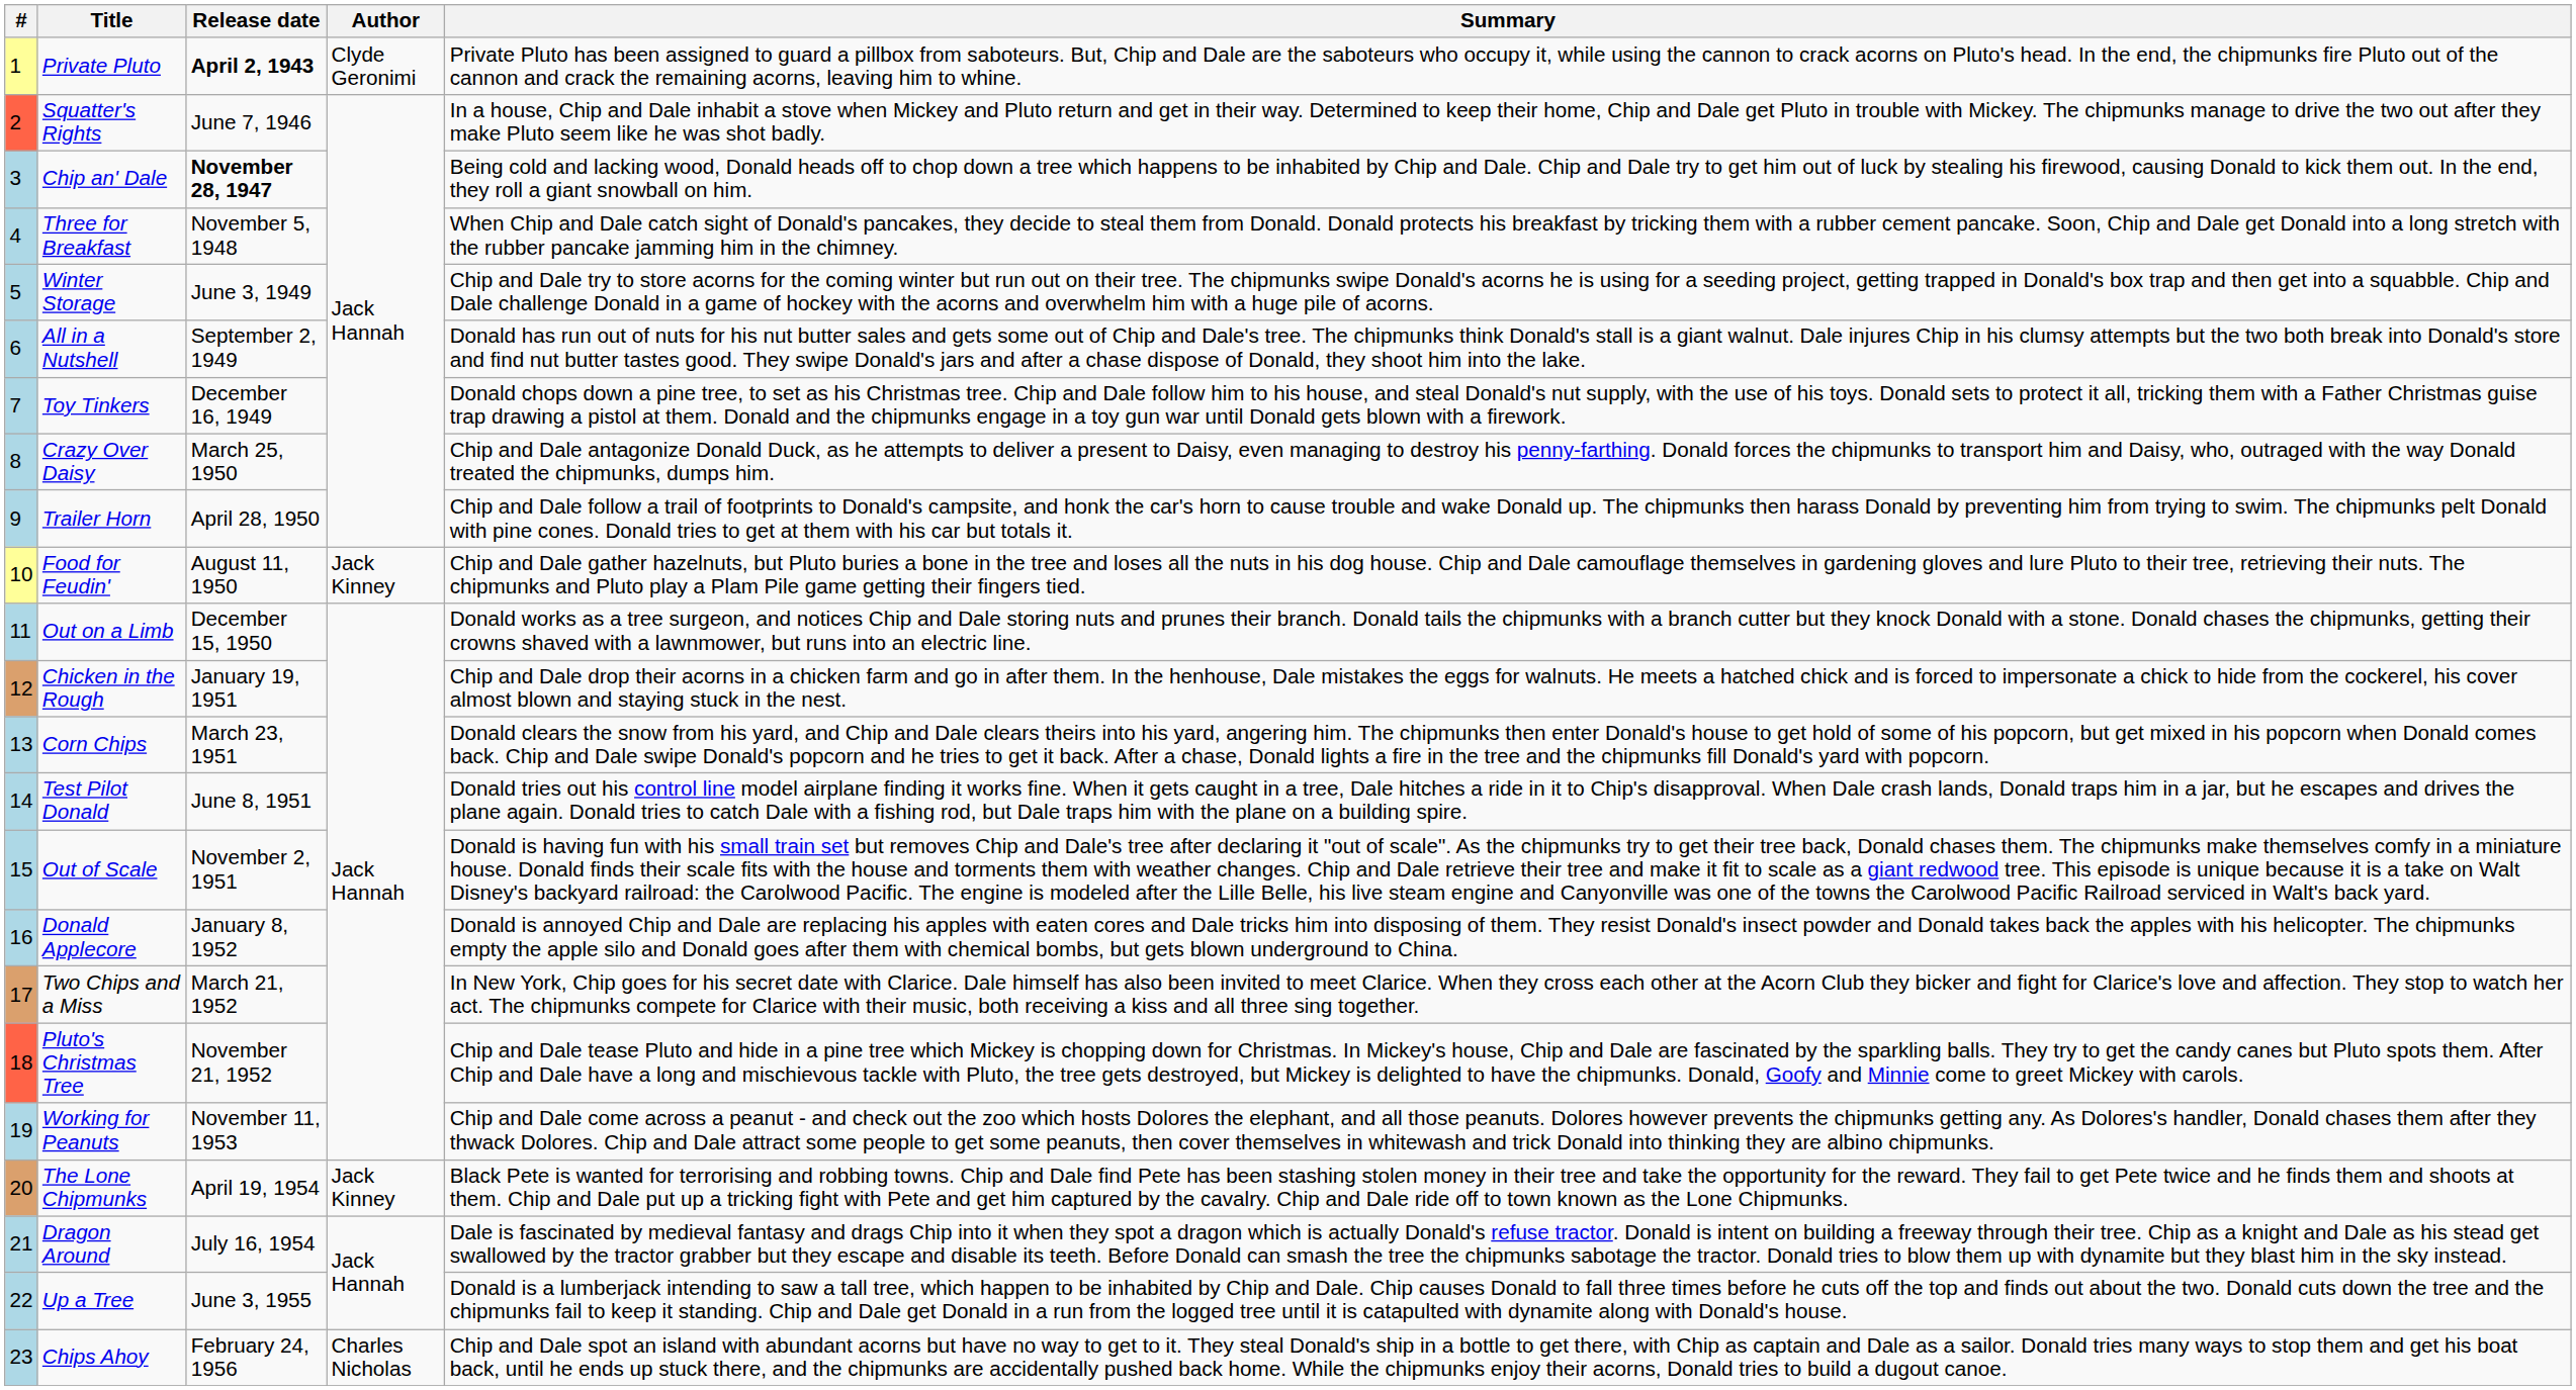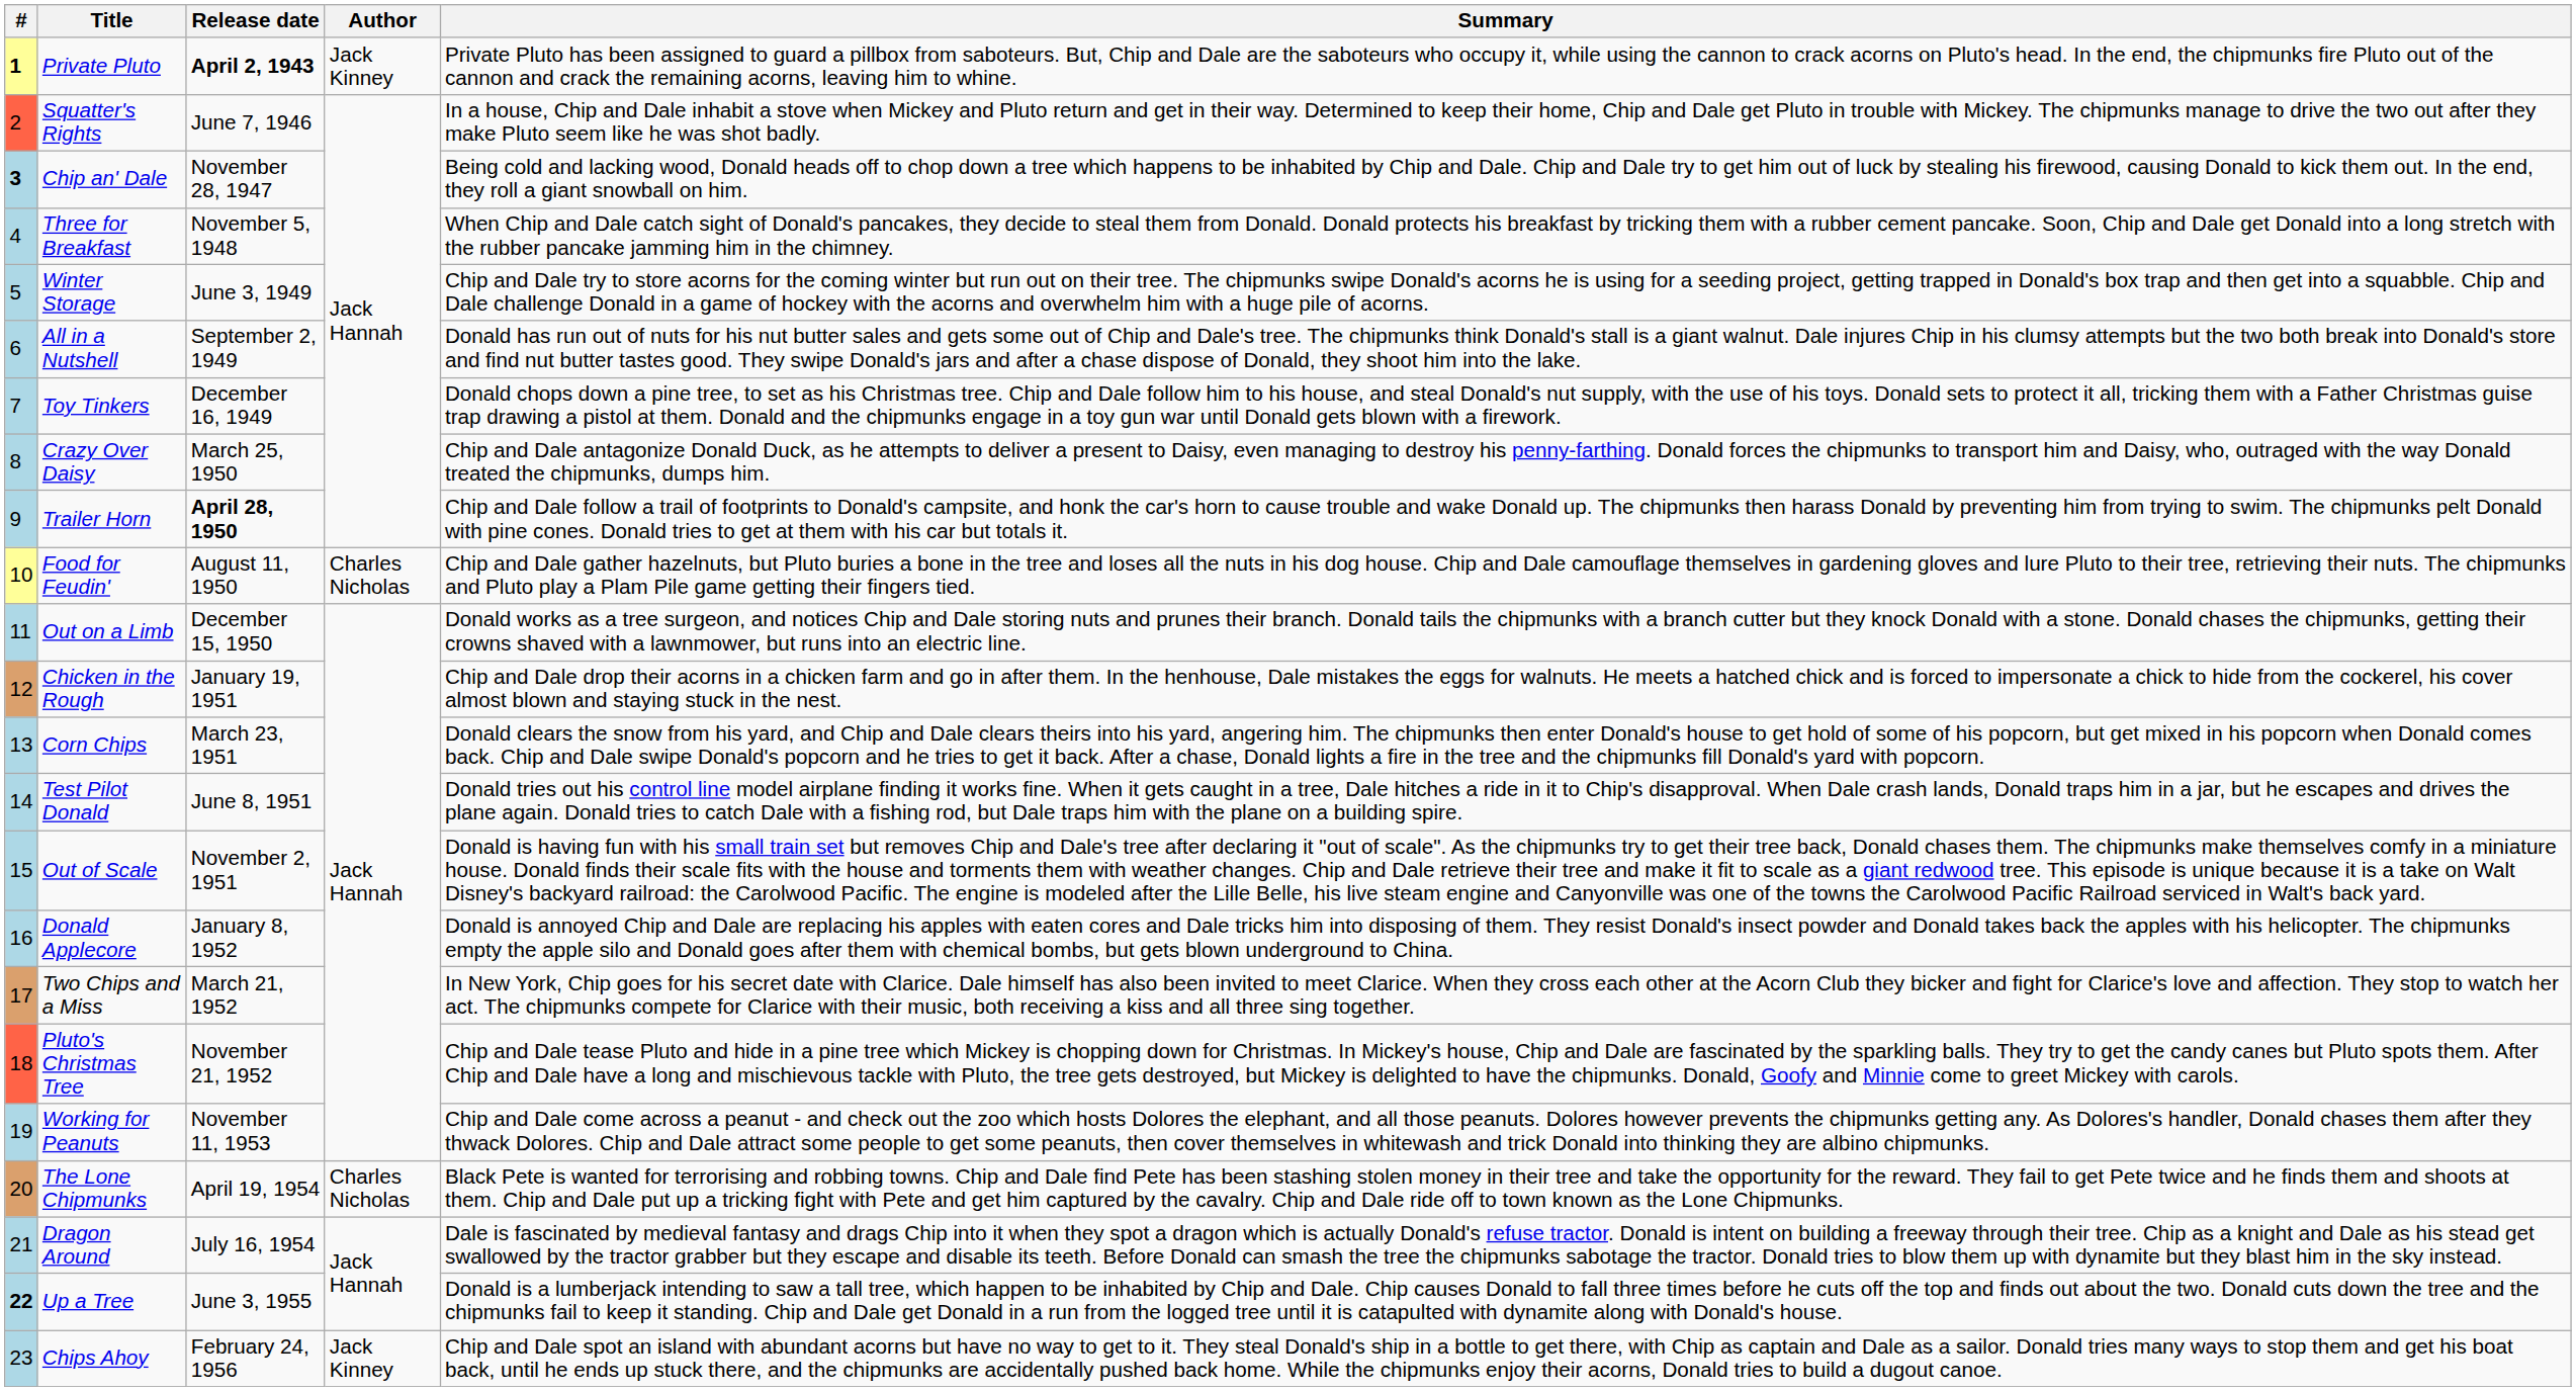Private Pluto | #: normal -> bold
Private Pluto | Author: Clyde Geronimi -> Jack Kinney
Chip an' Dale | #: normal -> bold
Chip an' Dale | Release date: bold -> normal
Trailer Horn | Release date: normal -> bold
Food for Feudin' | Author: Jack Kinney -> Charles Nicholas
The Lone Chipmunks | Author: Jack Kinney -> Charles Nicholas
Up a Tree | #: normal -> bold
Chips Ahoy | Author: Charles Nicholas -> Jack Kinney
